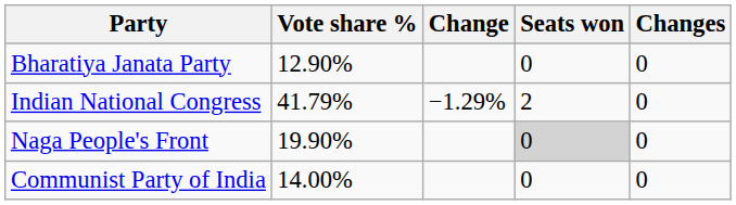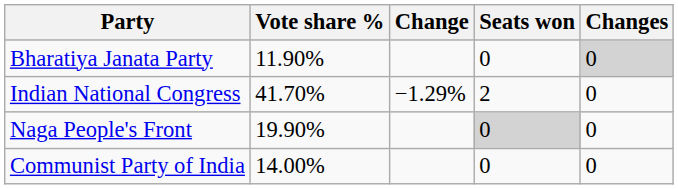Bharatiya Janata Party | Vote share %: 12.90% -> 11.90%
Bharatiya Janata Party | Changes: no background -> lightgrey background
Indian National Congress | Vote share %: 41.79% -> 41.70%
